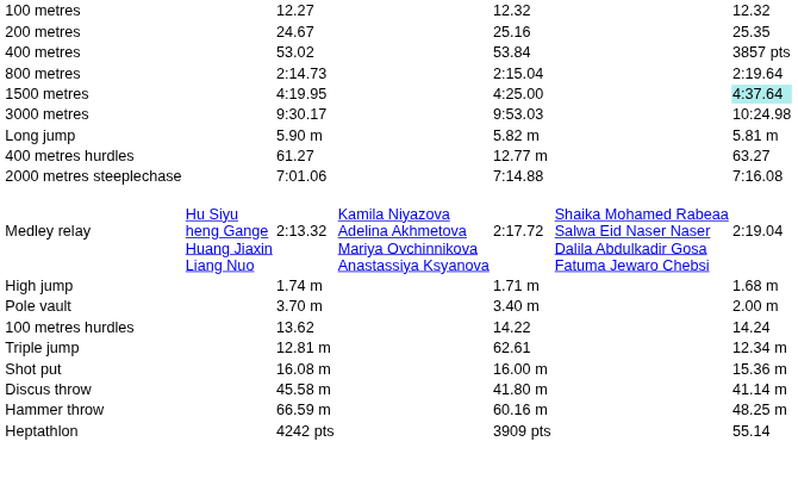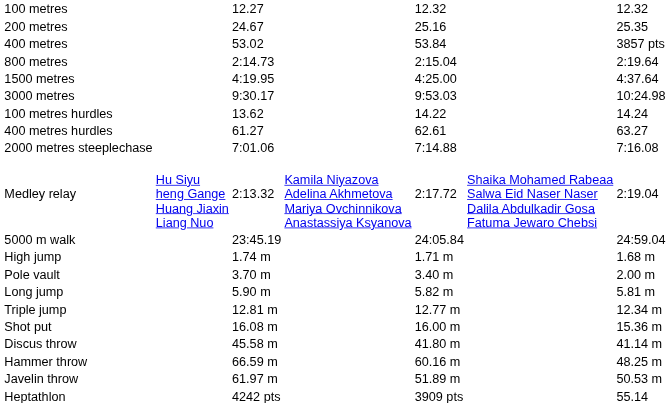1500 metres | column 7: paleturquoise background -> no background
rows swapped: 100 metres hurdles <-> Long jump
400 metres hurdles | column 5: 12.77 m -> 62.61
+ row: 5000 m walk | 23:45.19 | 24:05.84 | 24:59.04
Triple jump | column 5: 62.61 -> 12.77 m
+ row: Javelin throw | 61.97 m | 51.89 m | 50.53 m
